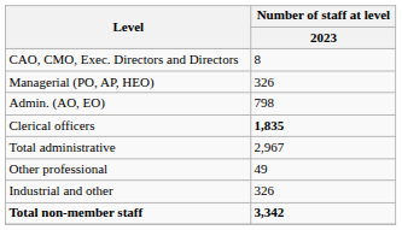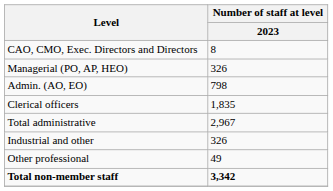Clerical officers | Number of staff at level / 2023: bold -> normal
rows swapped: Other professional <-> Industrial and other
